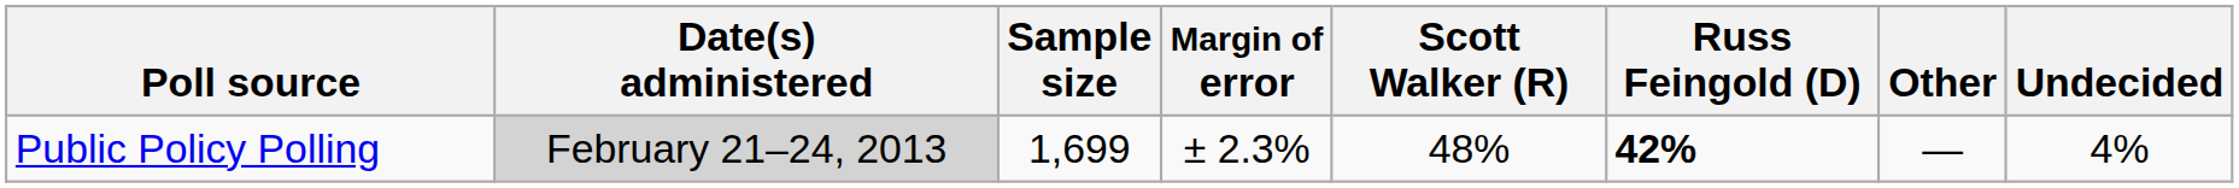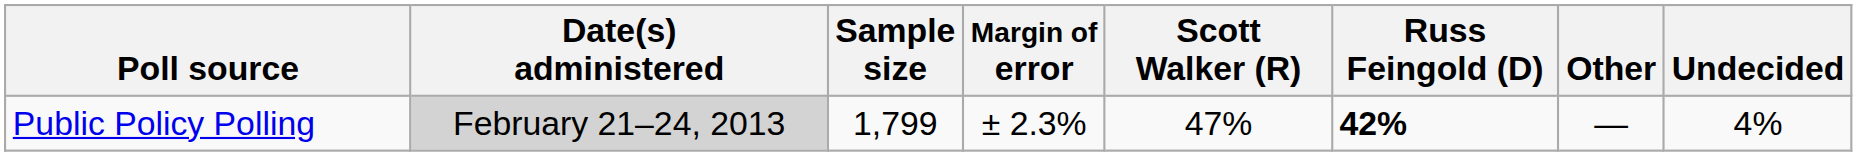Public Policy Polling | Sample size: 1,699 -> 1,799
Public Policy Polling | Scott Walker (R): 48% -> 47%
